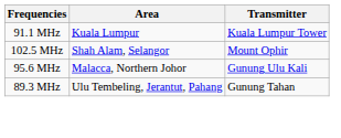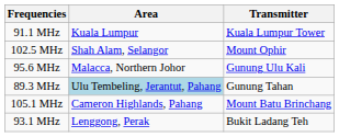89.3 MHz | Area: no background -> lightblue background
+ row: 105.1 MHz | Cameron Highlands, Pahang | Mount Batu Brinchang
+ row: 93.1 MHz | Lenggong, Perak | Bukit Ladang Teh
